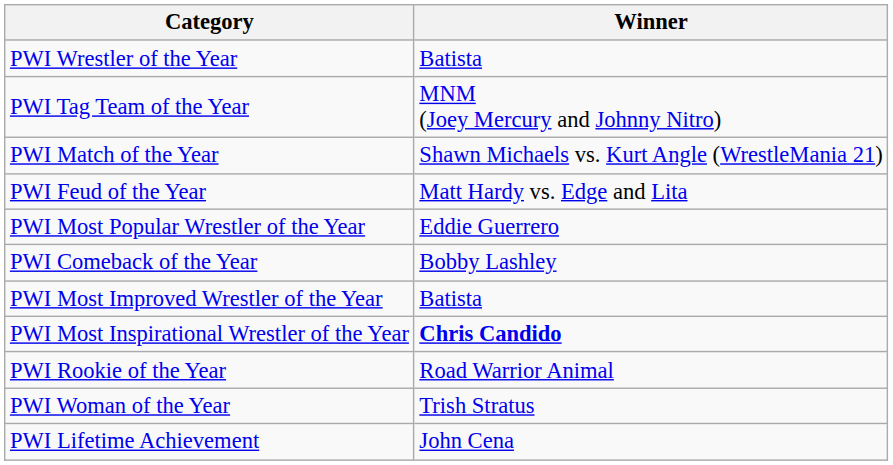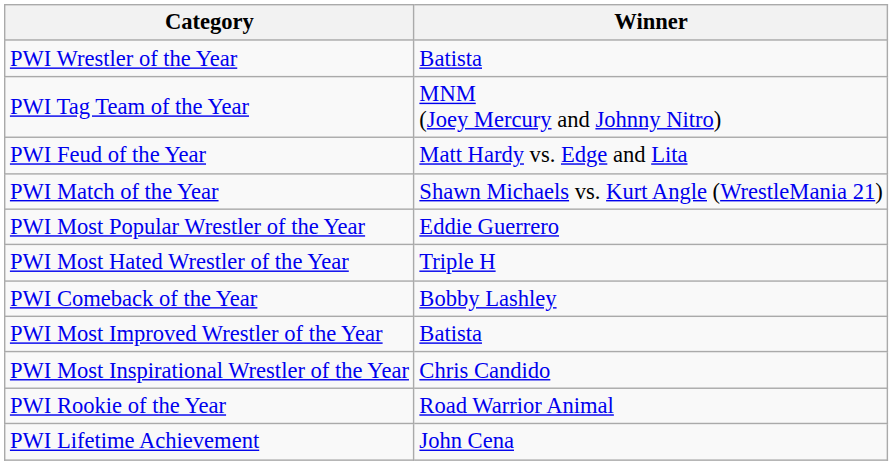rows swapped: PWI Match of the Year <-> PWI Feud of the Year
+ row: PWI Most Hated Wrestler of the Year | Triple H
PWI Most Inspirational Wrestler of the Year | Winner: bold -> normal
- row: PWI Woman of the Year | Trish Stratus
